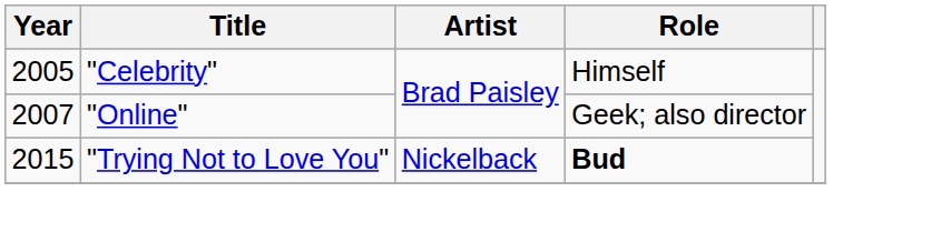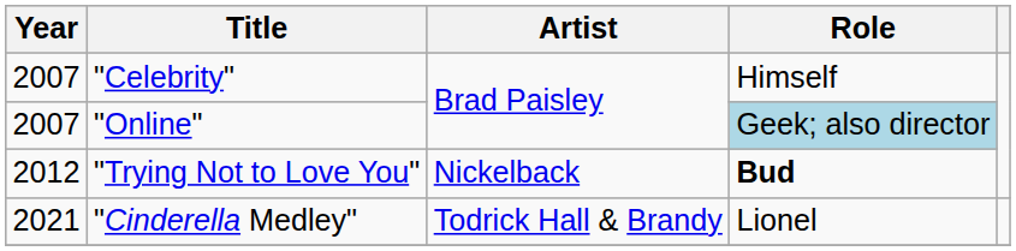"Celebrity" | Year: 2005 -> 2007
"Online" | Role: no background -> lightblue background
"Trying Not to Love You" | Year: 2015 -> 2012
+ row: 2021 | "Cinderella Medley" | Todrick Hall & Brandy | Lionel
